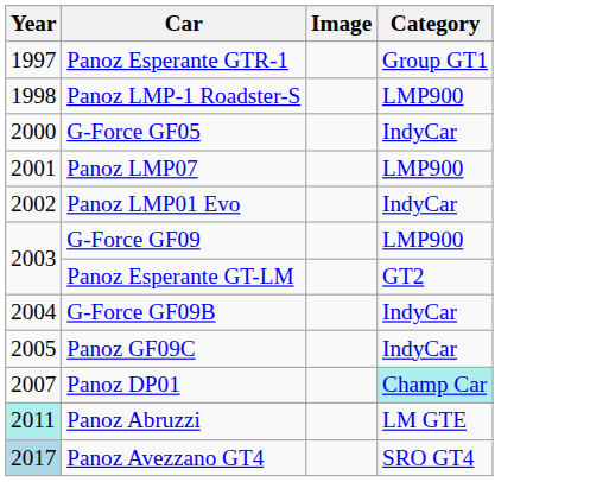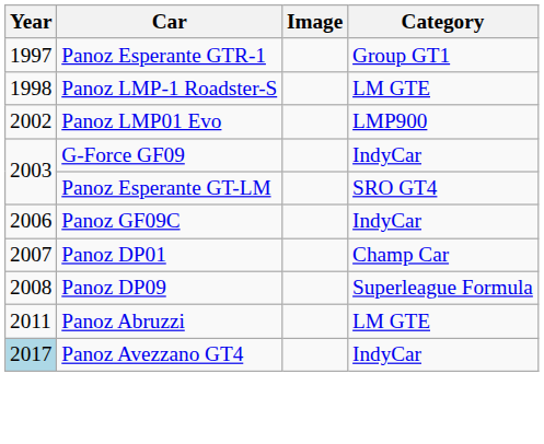Panoz LMP-1 Roadster-S | Category: LMP900 -> LM GTE
- row: 2000 | G-Force GF05 | IndyCar
- row: 2001 | Panoz LMP07 | LMP900
Panoz LMP01 Evo | Category: IndyCar -> LMP900
G-Force GF09 | Category: LMP900 -> IndyCar
Panoz Esperante GT-LM | Category: GT2 -> SRO GT4
- row: 2004 | G-Force GF09B | IndyCar
Panoz GF09C | Year: 2005 -> 2006
Panoz DP01 | Category: paleturquoise background -> no background
+ row: 2008 | Panoz DP09 | Superleague Formula
Panoz Abruzzi | Year: paleturquoise background -> no background
Panoz Avezzano GT4 | Category: SRO GT4 -> IndyCar
